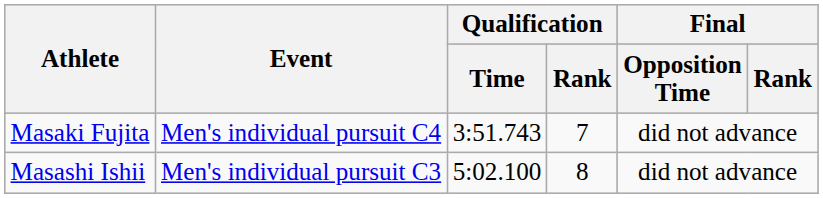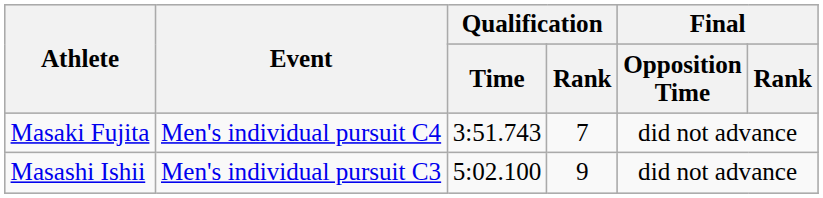Masashi Ishii | Qualification / Rank: 8 -> 9
